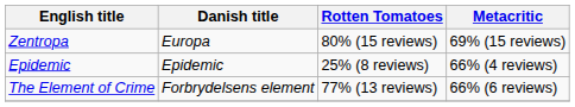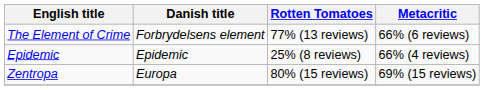rows swapped: The Element of Crime <-> Zentropa
